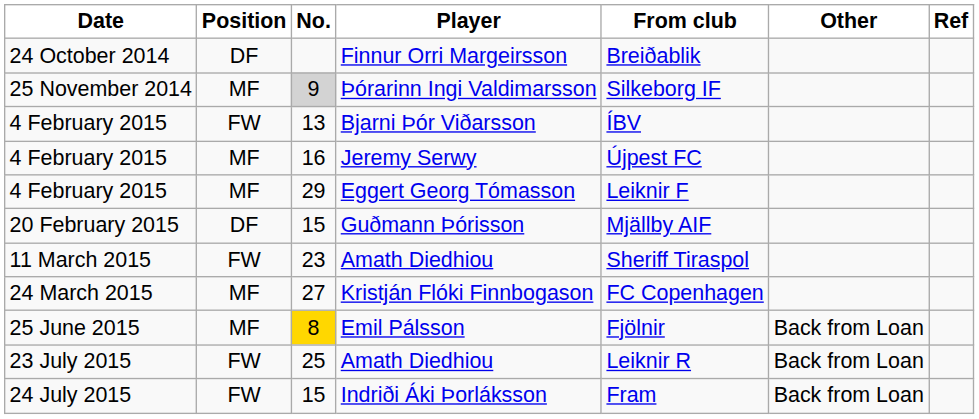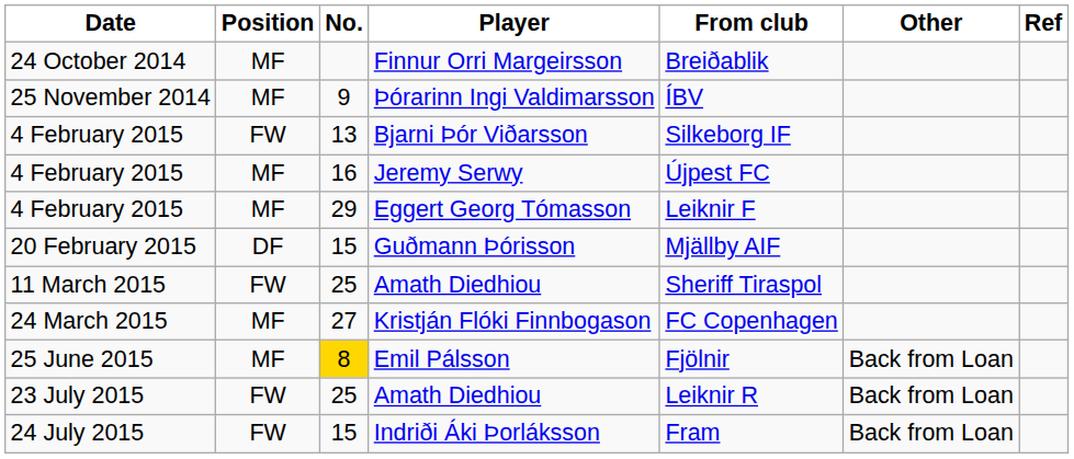Finnur Orri Margeirsson | Position: DF -> MF
Þórarinn Ingi Valdimarsson | No.: lightgrey background -> no background
Þórarinn Ingi Valdimarsson | From club: Silkeborg IF -> ÍBV
Bjarni Þór Viðarsson | From club: ÍBV -> Silkeborg IF
11 March 2015 / Amath Diedhiou | No.: 23 -> 25
